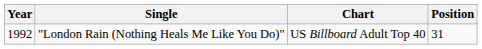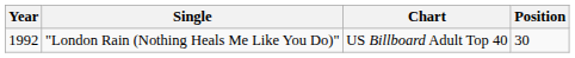"London Rain (Nothing Heals Me Like You Do)" | Position: 31 -> 30
